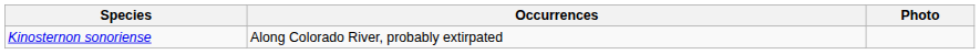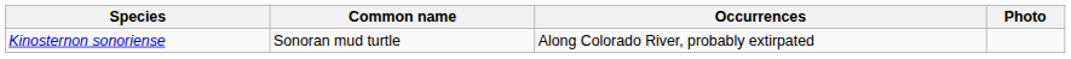+ column: Common name | Sonoran mud turtle
